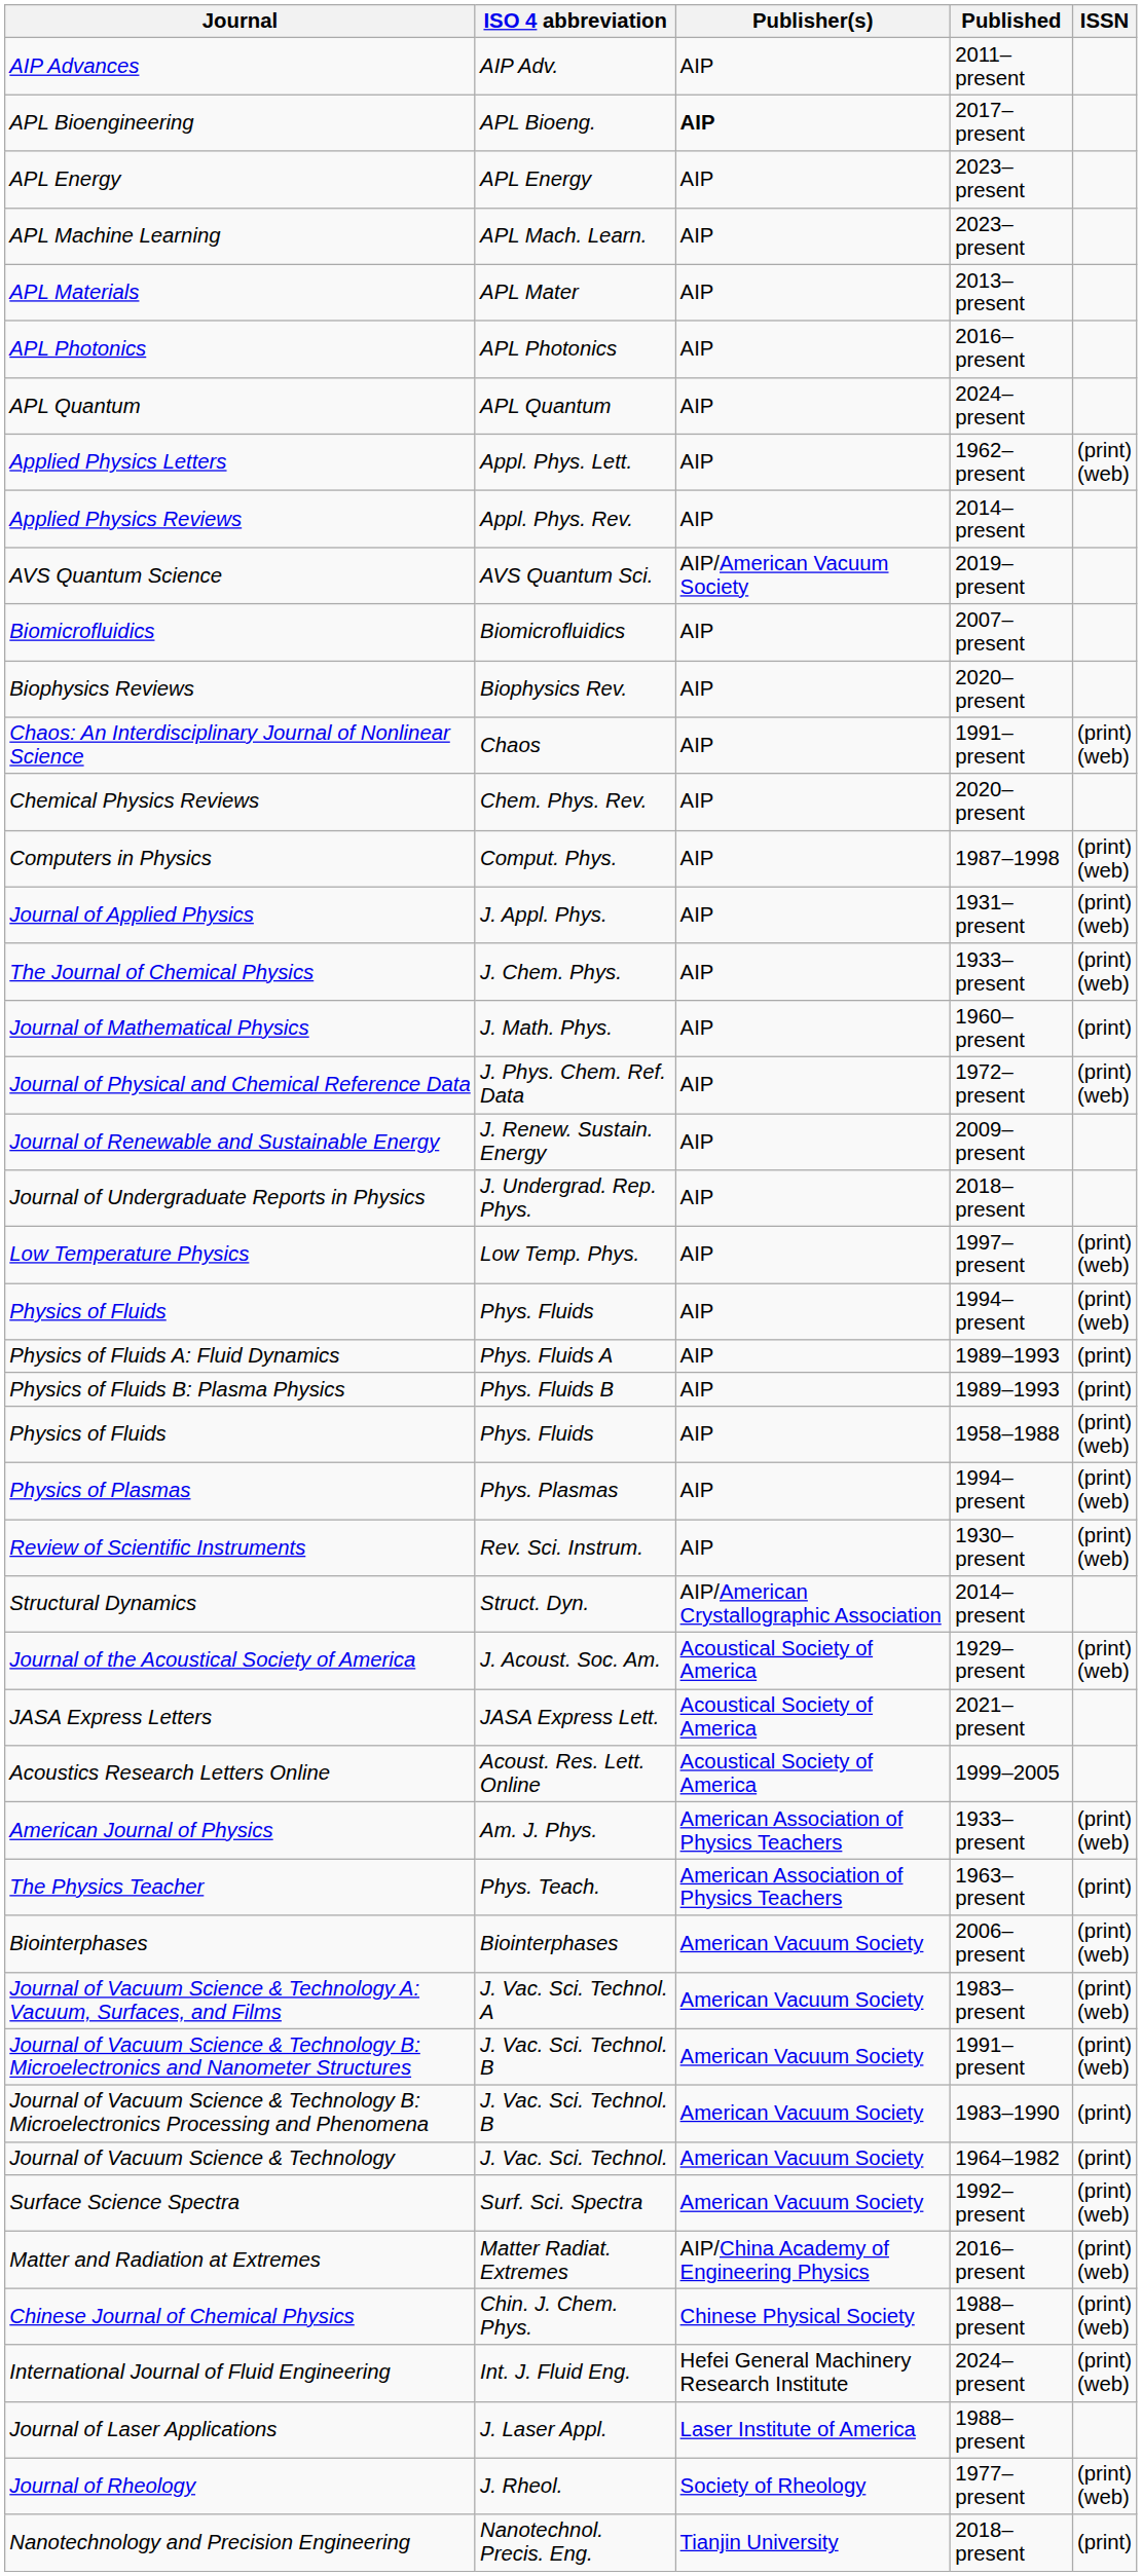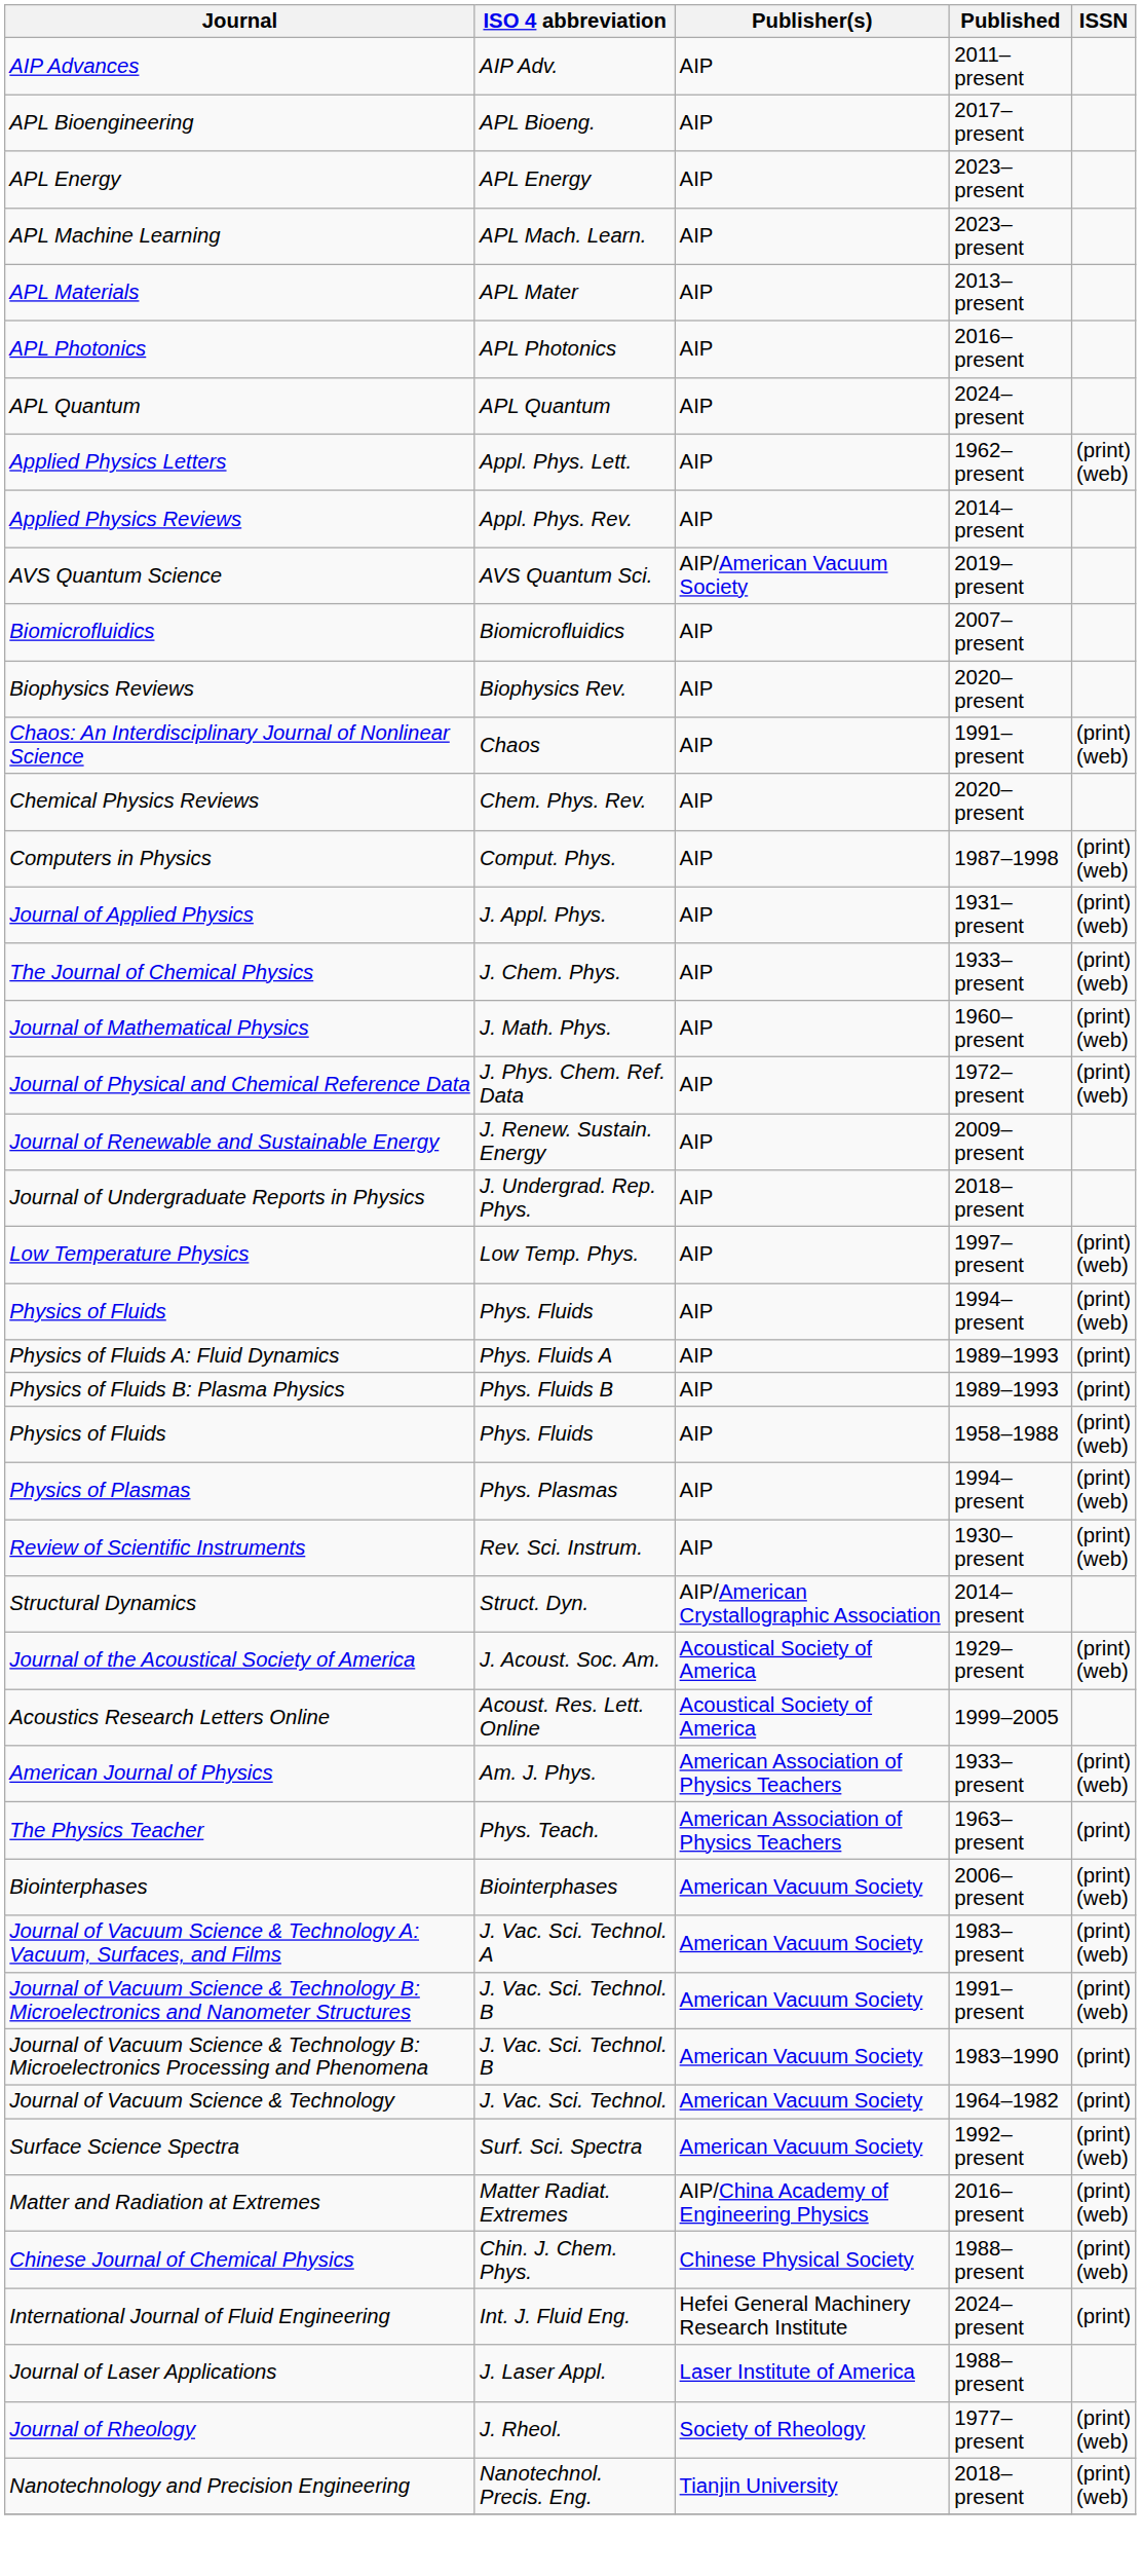APL Bioengineering | Publisher(s): bold -> normal
Journal of Mathematical Physics | ISSN: (print) -> (print) (web)
- row: JASA Express Letters | JASA Express Lett. | Acoustical Society of America | 2021–present
International Journal of Fluid Engineering | ISSN: (print) (web) -> (print)
Nanotechnology and Precision Engineering | ISSN: (print) -> (print) (web)
